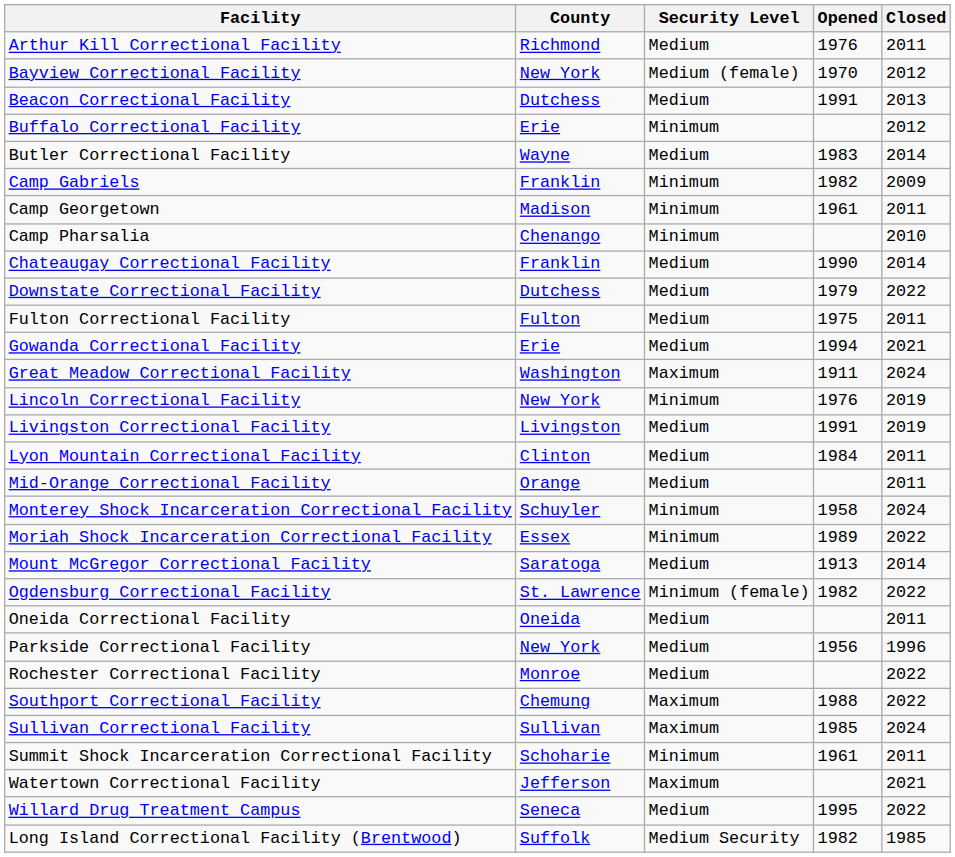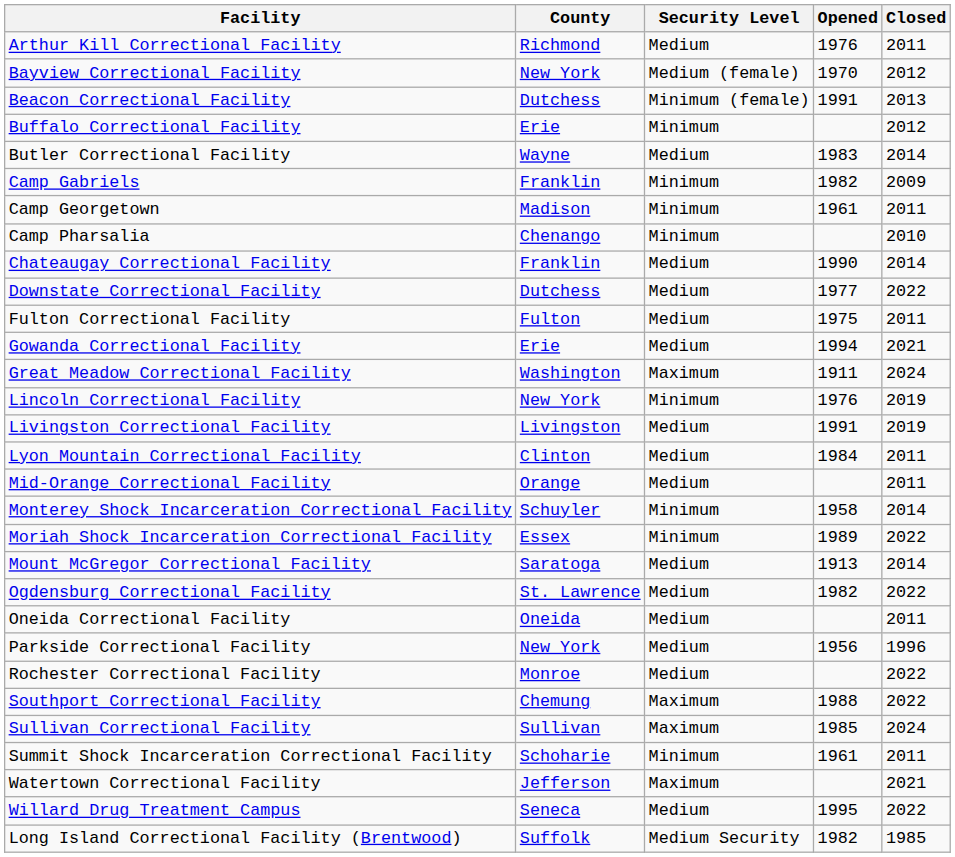Beacon Correctional Facility | Security Level: Medium -> Minimum (female)
Downstate Correctional Facility | Opened: 1979 -> 1977
Monterey Shock Incarceration Correctional Facility | Closed: 2024 -> 2014
Ogdensburg Correctional Facility | Security Level: Minimum (female) -> Medium
